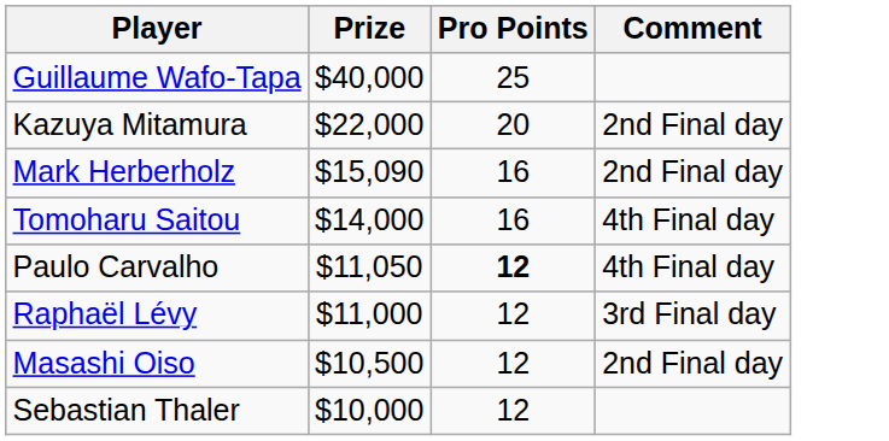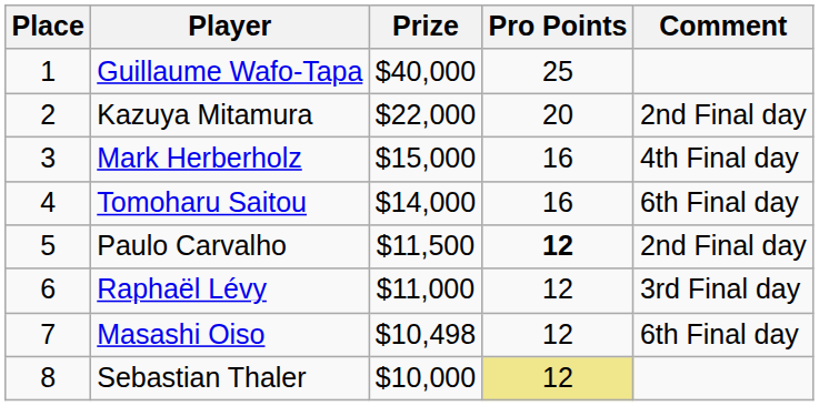+ column: Place | 1 | 2 | 3 | 4 | 5 | 6 | 7 | 8
Mark Herberholz | Prize: $15,090 -> $15,000
Mark Herberholz | Comment: 2nd Final day -> 4th Final day
Tomoharu Saitou | Comment: 4th Final day -> 6th Final day
Paulo Carvalho | Prize: $11,050 -> $11,500
Paulo Carvalho | Comment: 4th Final day -> 2nd Final day
Masashi Oiso | Prize: $10,500 -> $10,498
Masashi Oiso | Comment: 2nd Final day -> 6th Final day
Sebastian Thaler | Pro Points: no background -> khaki background
